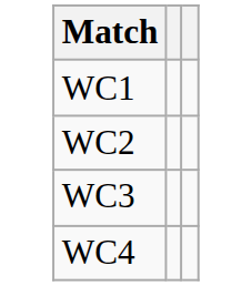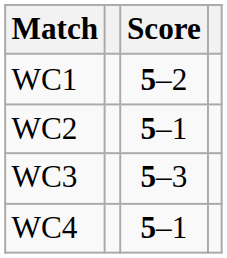+ column: Score | 5–2 | 5–1 | 5–3 | 5–1
